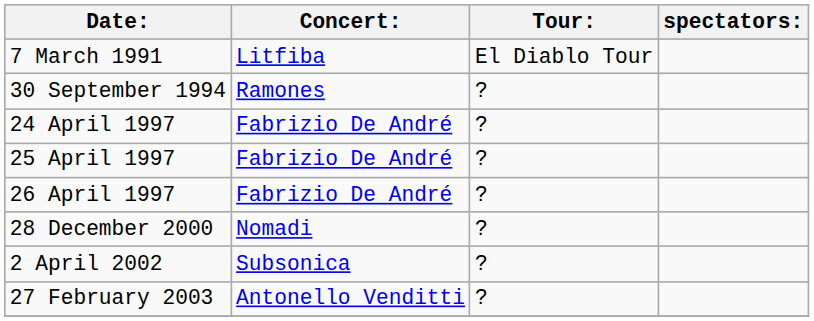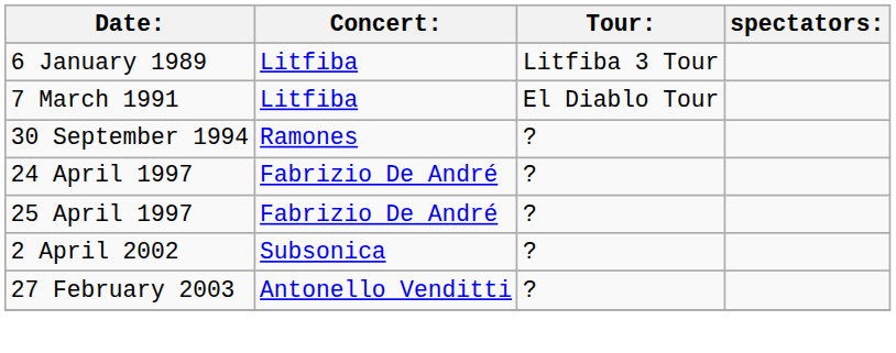+ row: 6 January 1989 | Litfiba | Litfiba 3 Tour
- row: 26 April 1997 | Fabrizio De André | ?
- row: 28 December 2000 | Nomadi | ?
